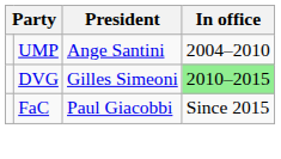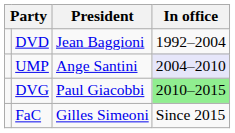+ row: DVD | Jean Baggioni | 1992–2004
UMP | In office: no background -> lavender background
DVG | President: Gilles Simeoni -> Paul Giacobbi
FaC | President: Paul Giacobbi -> Gilles Simeoni
